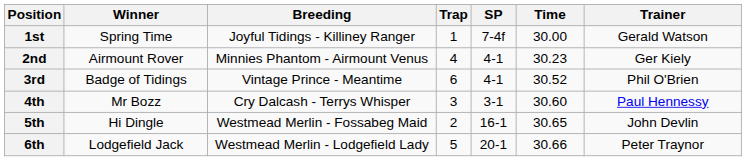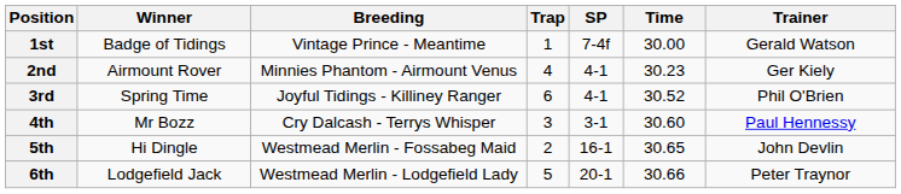1st | Winner: Spring Time -> Badge of Tidings
1st | Breeding: Joyful Tidings - Killiney Ranger -> Vintage Prince - Meantime
3rd | Winner: Badge of Tidings -> Spring Time
3rd | Breeding: Vintage Prince - Meantime -> Joyful Tidings - Killiney Ranger
